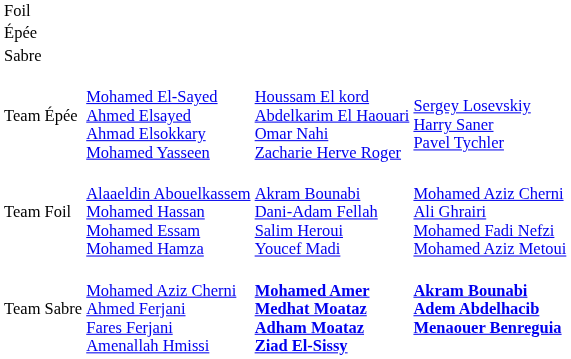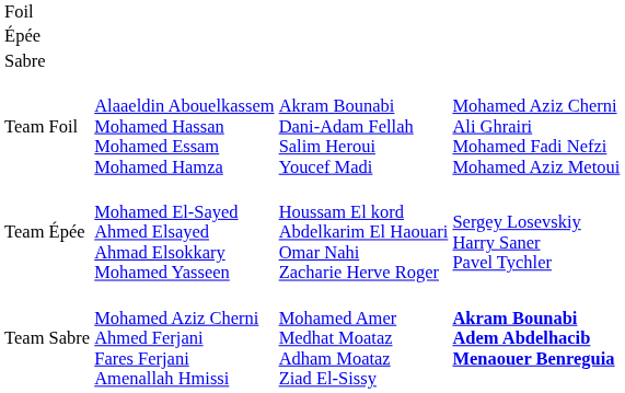rows swapped: Team Foil <-> Team Épée
Team Sabre | column 3: bold -> normal
